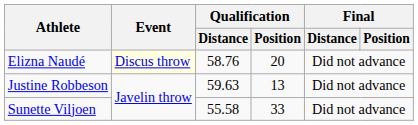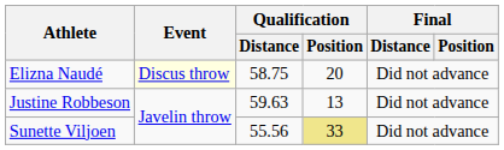Elizna Naudé | Qualification / Distance: 58.76 -> 58.75
Sunette Viljoen | Qualification / Distance: 55.58 -> 55.56
Sunette Viljoen | Qualification / Position: no background -> khaki background
